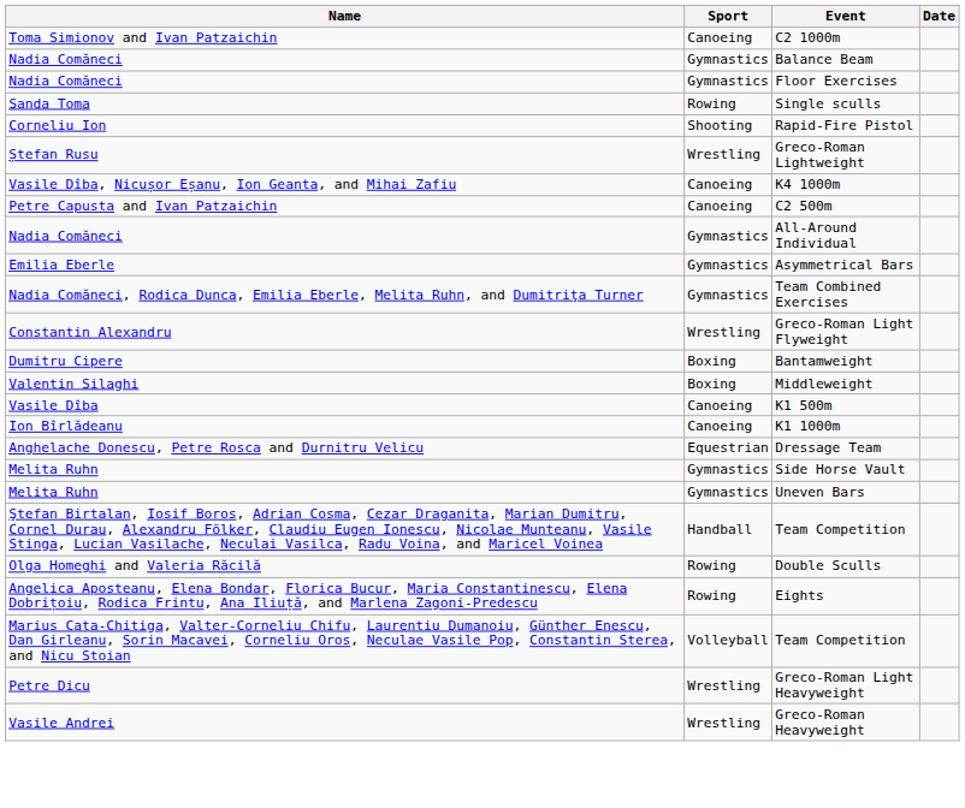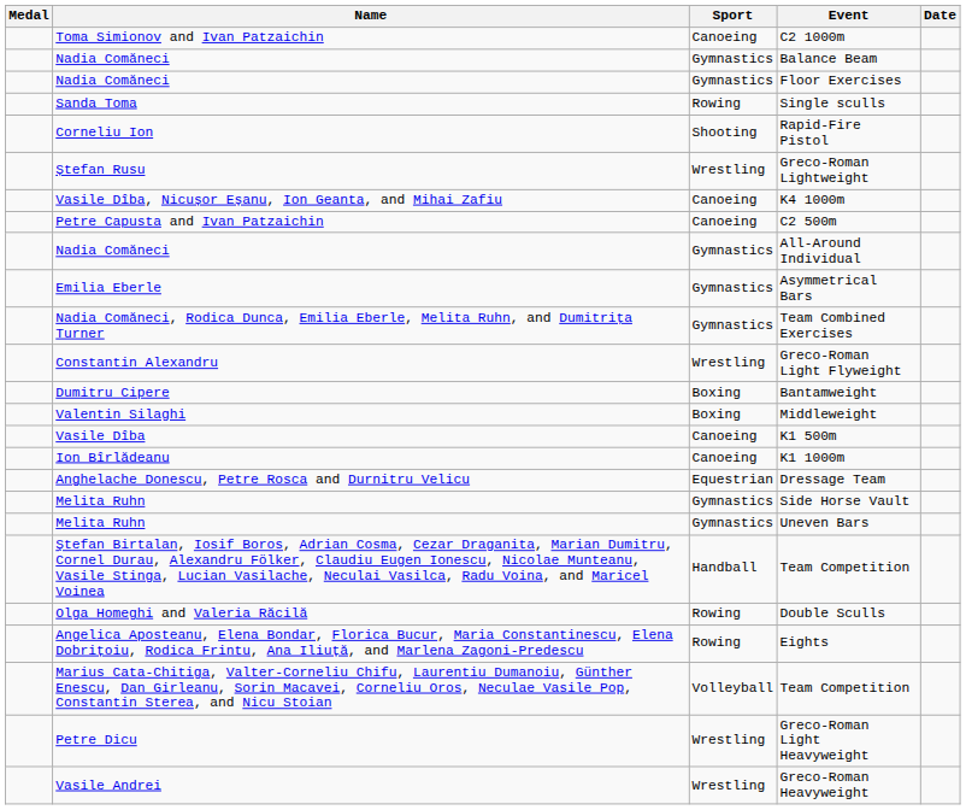+ column: Medal
